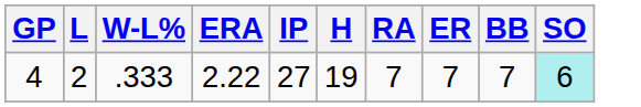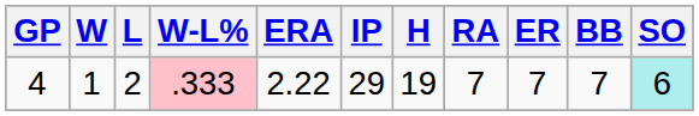+ column: W | 1
4 | W-L%: no background -> pink background
4 | IP: 27 -> 29
